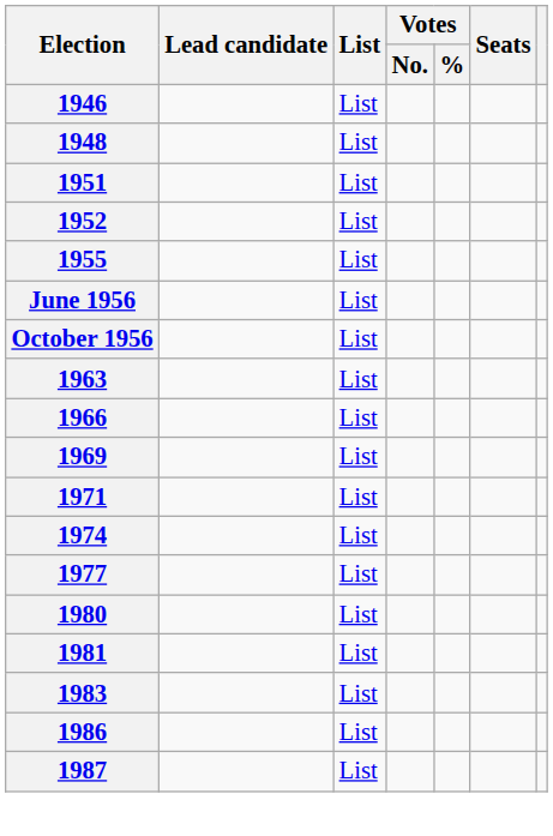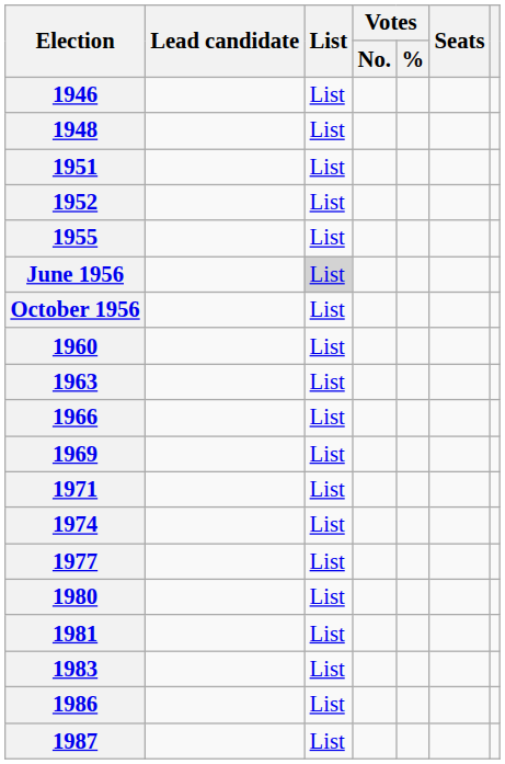June 1956 | List: no background -> lightgrey background
+ row: 1960 | List
